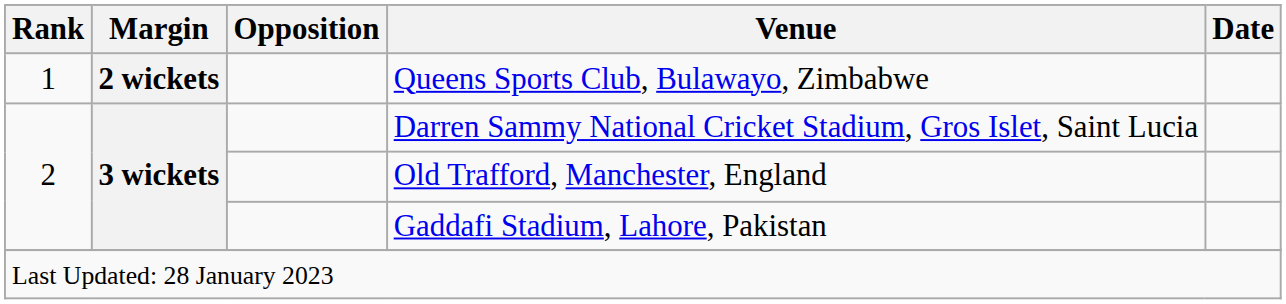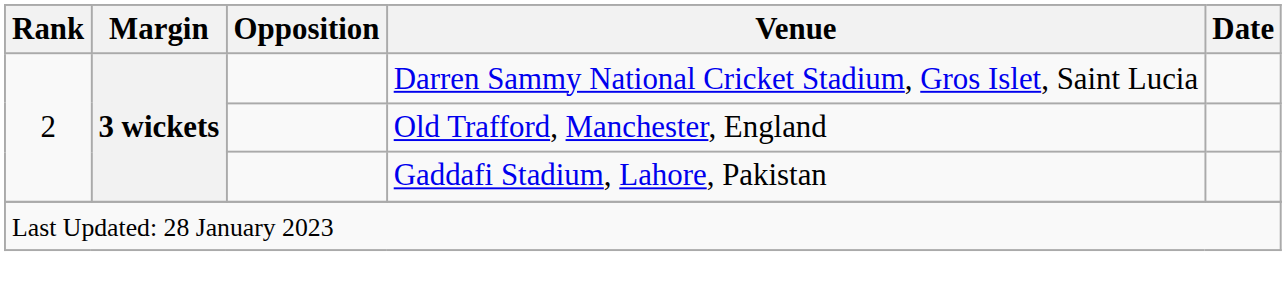- row: 1 | 2 wickets | Queens Sports Club, Bulawayo, Zimbabwe
